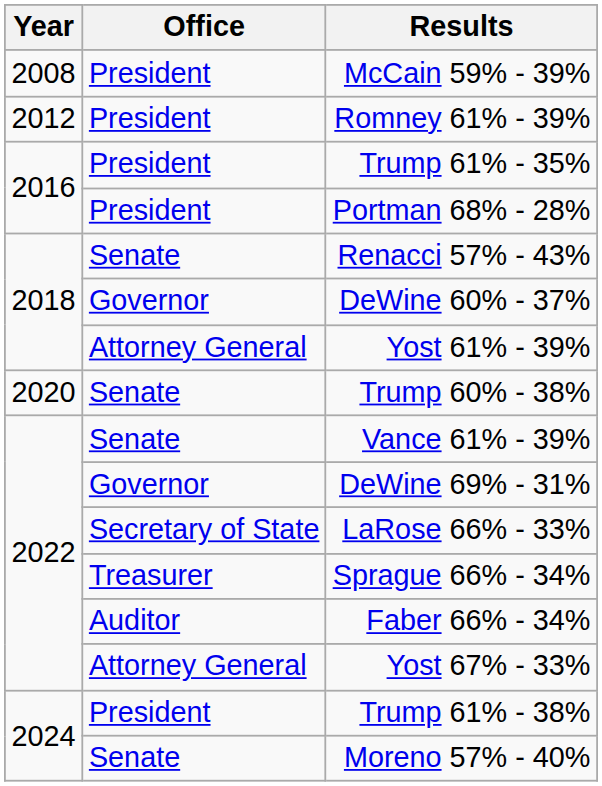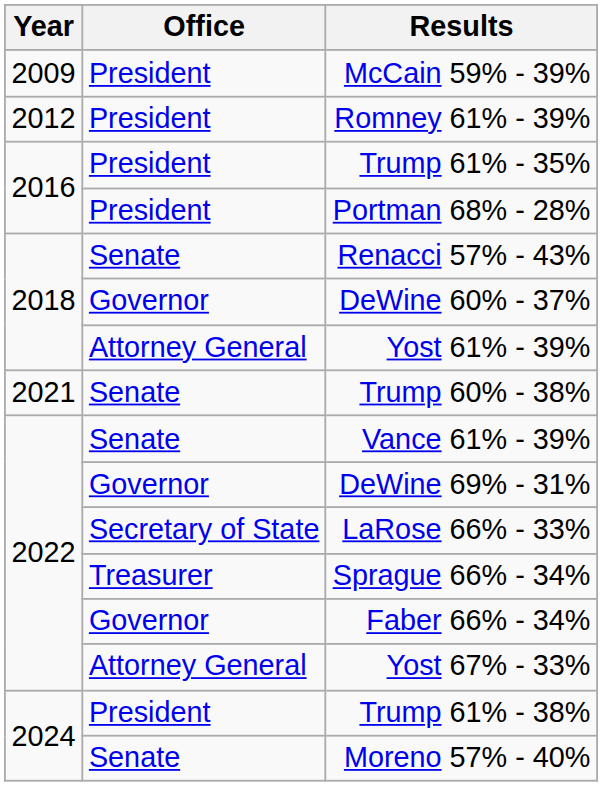McCain 59% - 39% | Year: 2008 -> 2009
Trump 60% - 38% | Year: 2020 -> 2021
Faber 66% - 34% | Office: Auditor -> Governor
